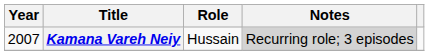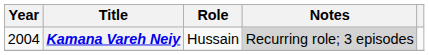Kamana Vareh Neiy | Year: 2007 -> 2004
